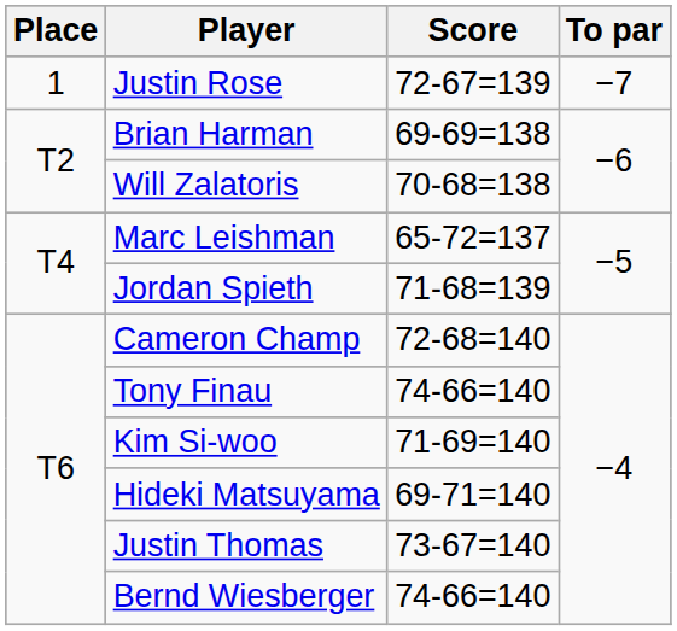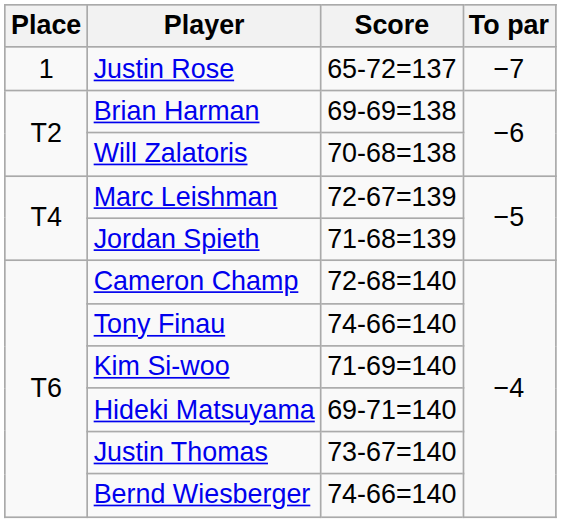Justin Rose | Score: 72-67=139 -> 65-72=137
Marc Leishman | Score: 65-72=137 -> 72-67=139
